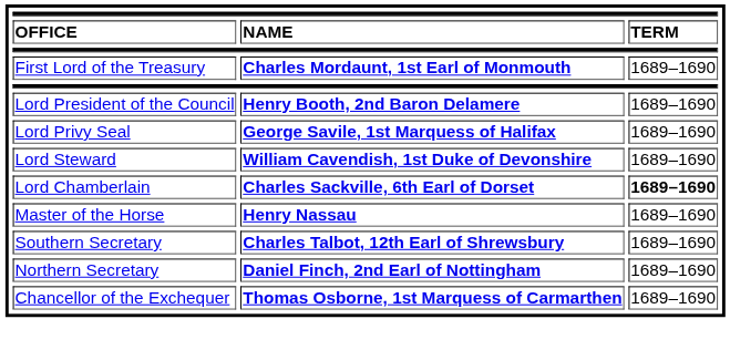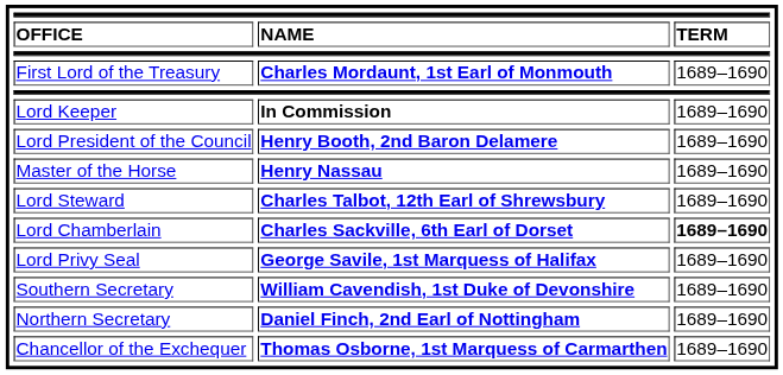+ row: Lord Keeper | In Commission | 1689–1690
rows swapped: Lord Privy Seal <-> Master of the Horse
Lord Steward | NAME: William Cavendish, 1st Duke of Devonshire -> Charles Talbot, 12th Earl of Shrewsbury
Southern Secretary | NAME: Charles Talbot, 12th Earl of Shrewsbury -> William Cavendish, 1st Duke of Devonshire
